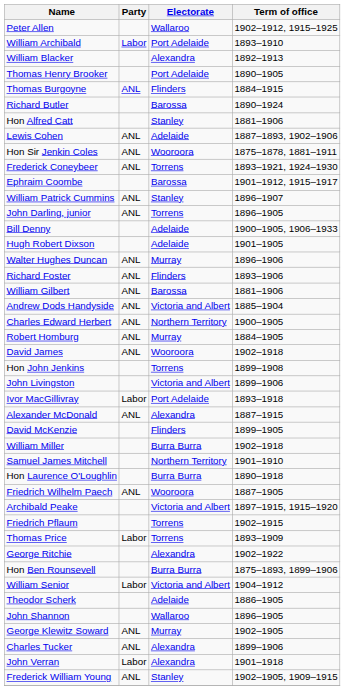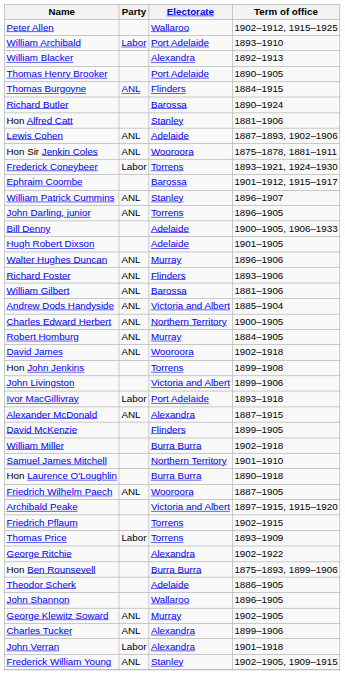Frederick Coneybeer | Party: ANL -> Labor
- row: William Senior | Labor | Victoria and Albert | 1904–1912
